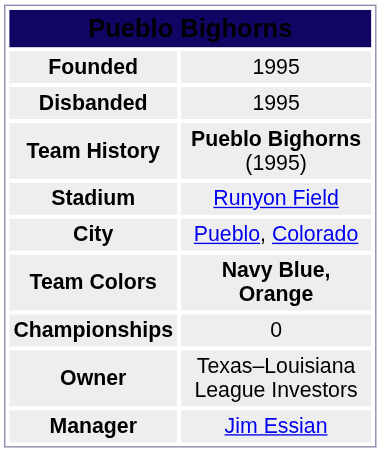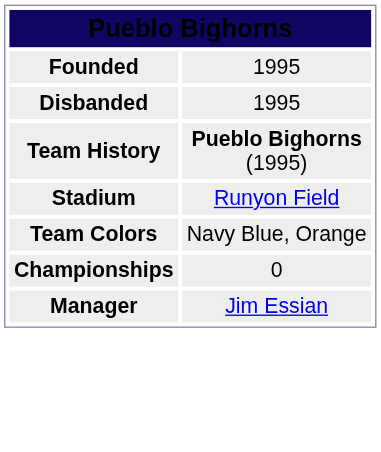- row: City | Pueblo, Colorado
Team Colors | column 2: bold -> normal
- row: Owner | Texas–Louisiana League Investors
